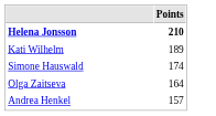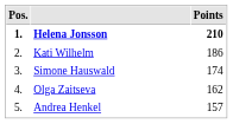+ column: Pos. | 1. | 2. | 3. | 4. | 5.
Kati Wilhelm | Points: 189 -> 186
Olga Zaitseva | Points: 164 -> 162
